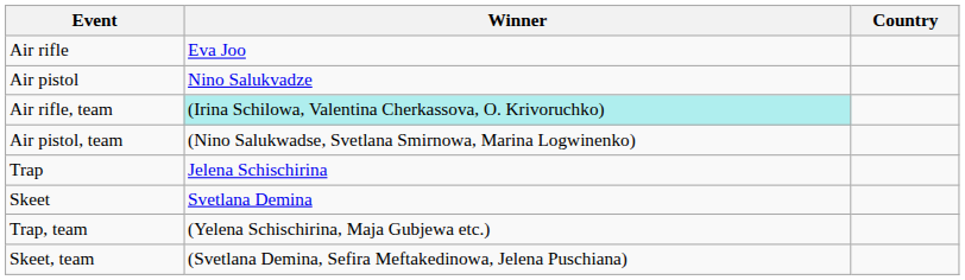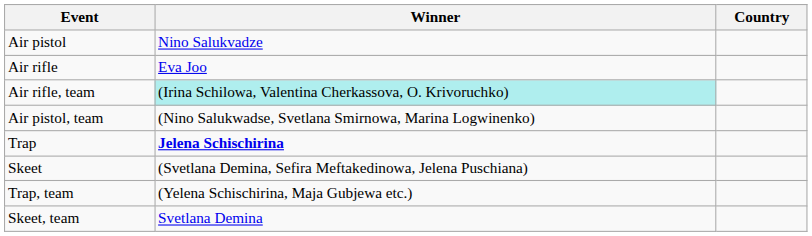rows swapped: Air rifle <-> Air pistol
Trap | Winner: normal -> bold
Skeet | Winner: Svetlana Demina -> (Svetlana Demina, Sefira Meftakedinowa, Jelena Puschiana)
Skeet, team | Winner: (Svetlana Demina, Sefira Meftakedinowa, Jelena Puschiana) -> Svetlana Demina
